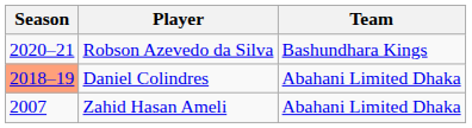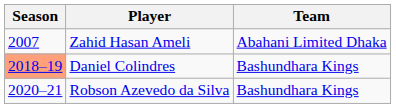rows swapped: Zahid Hasan Ameli <-> Robson Azevedo da Silva
Daniel Colindres | Team: Abahani Limited Dhaka -> Bashundhara Kings
